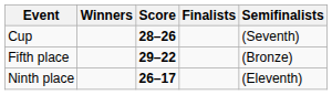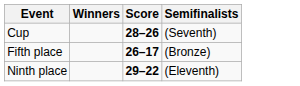- column: Finalists
Fifth place | Score: 29–22 -> 26–17
Ninth place | Score: 26–17 -> 29–22
